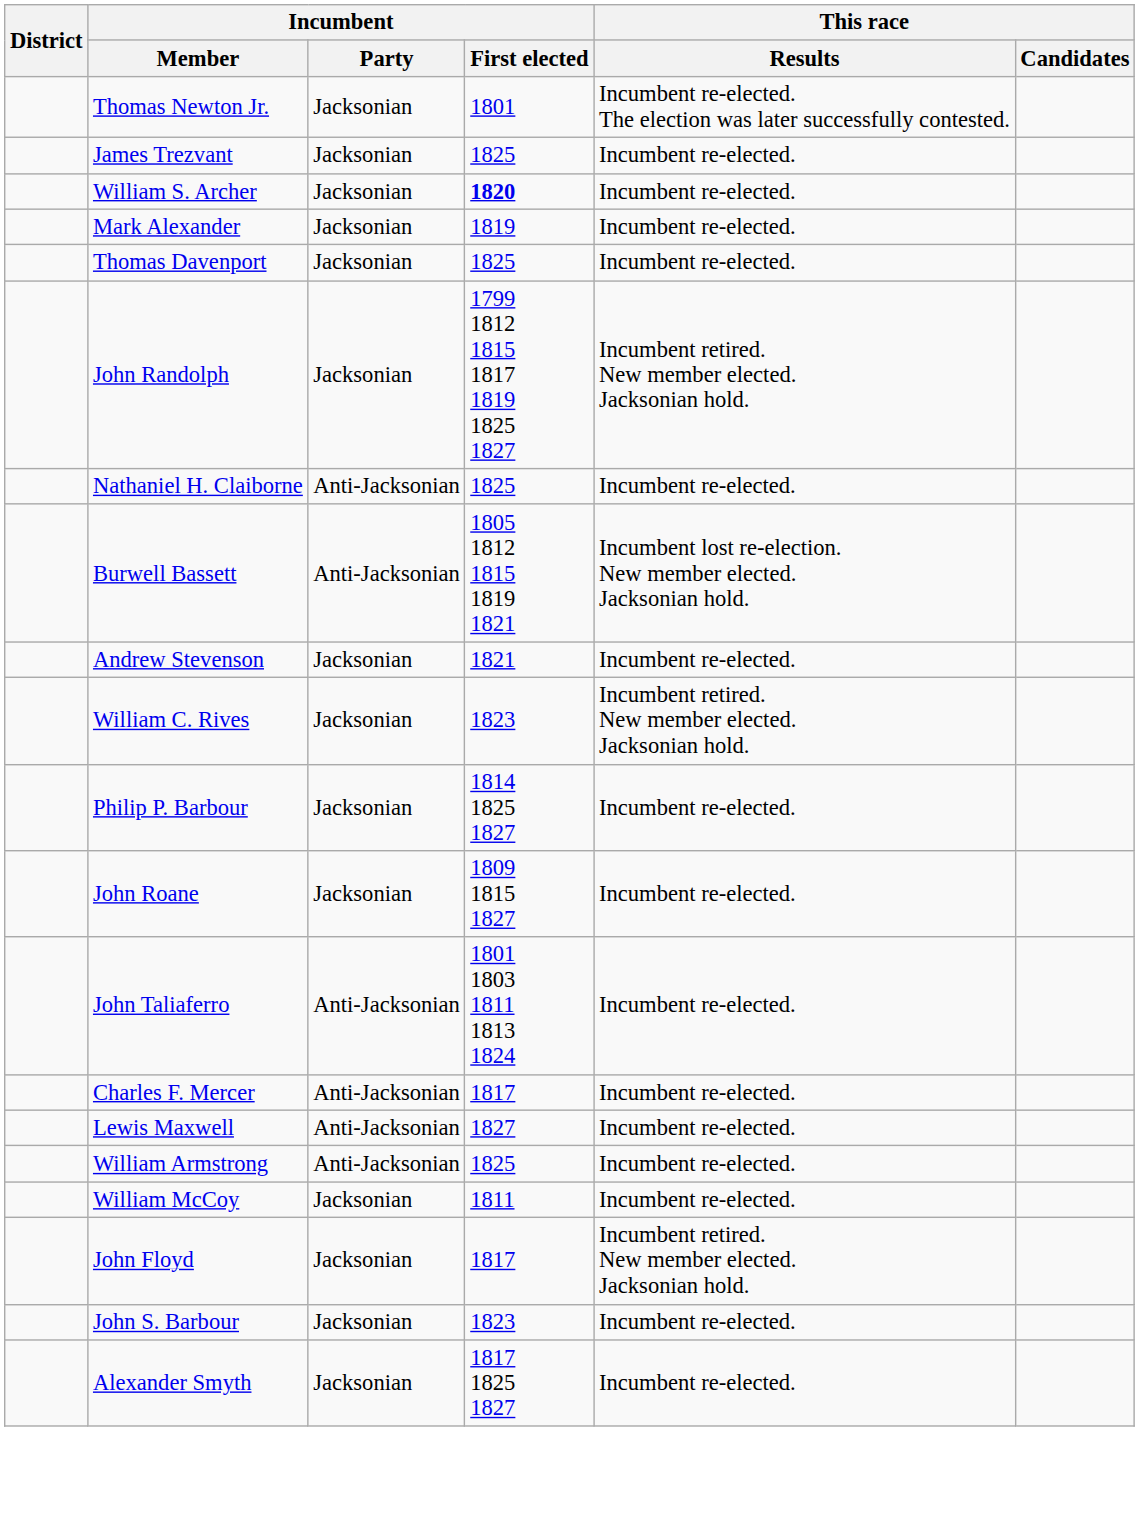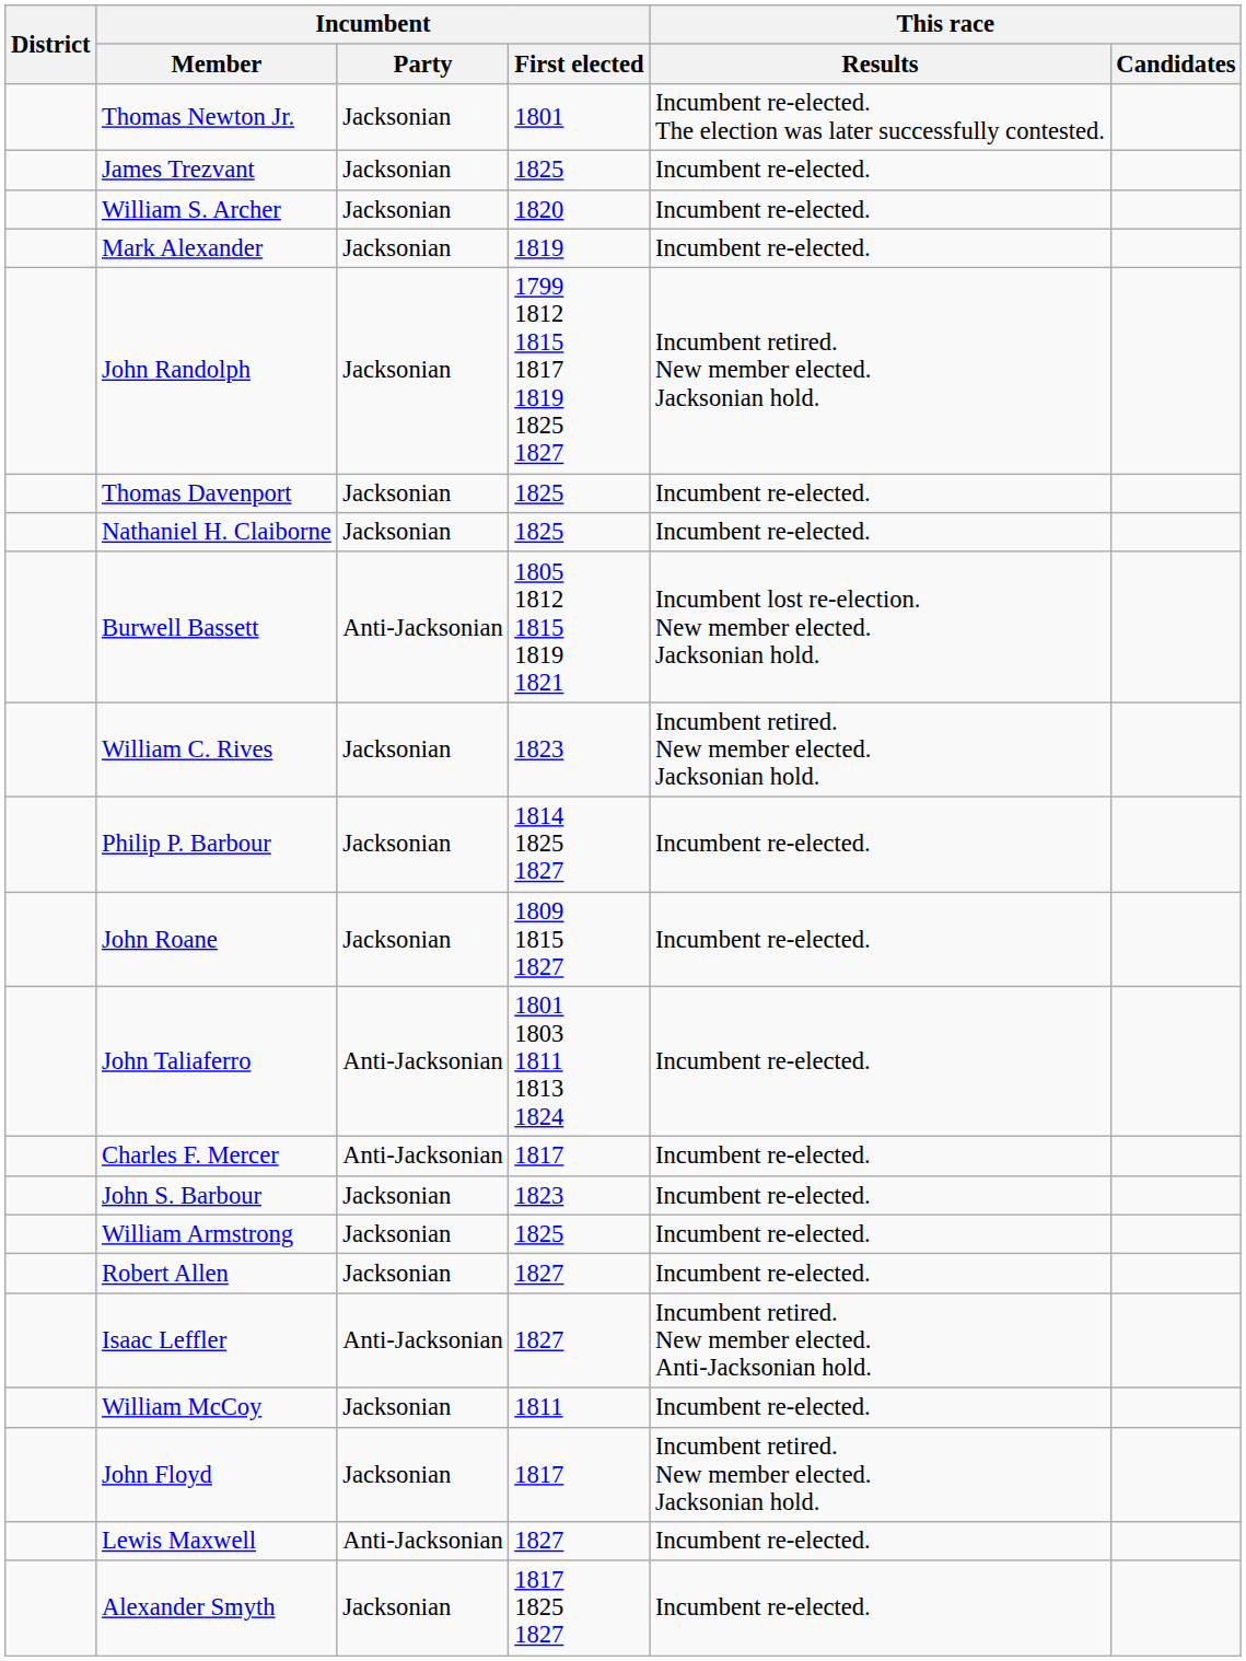William S. Archer | Incumbent / First elected: bold -> normal
rows swapped: John Randolph <-> Thomas Davenport
Nathaniel H. Claiborne | Incumbent / Party: Anti-Jacksonian -> Jacksonian
- row: Andrew Stevenson | Jacksonian | 1821 | Incumbent re-elected.
rows swapped: John S. Barbour <-> Lewis Maxwell
William Armstrong | Incumbent / Party: Anti-Jacksonian -> Jacksonian
+ row: Robert Allen | Jacksonian | 1827 | Incumbent re-elected.
+ row: Isaac Leffler | Anti-Jacksonian | 1827 | Incumbent retired. New member elected. Anti-Jacksonian hold.
